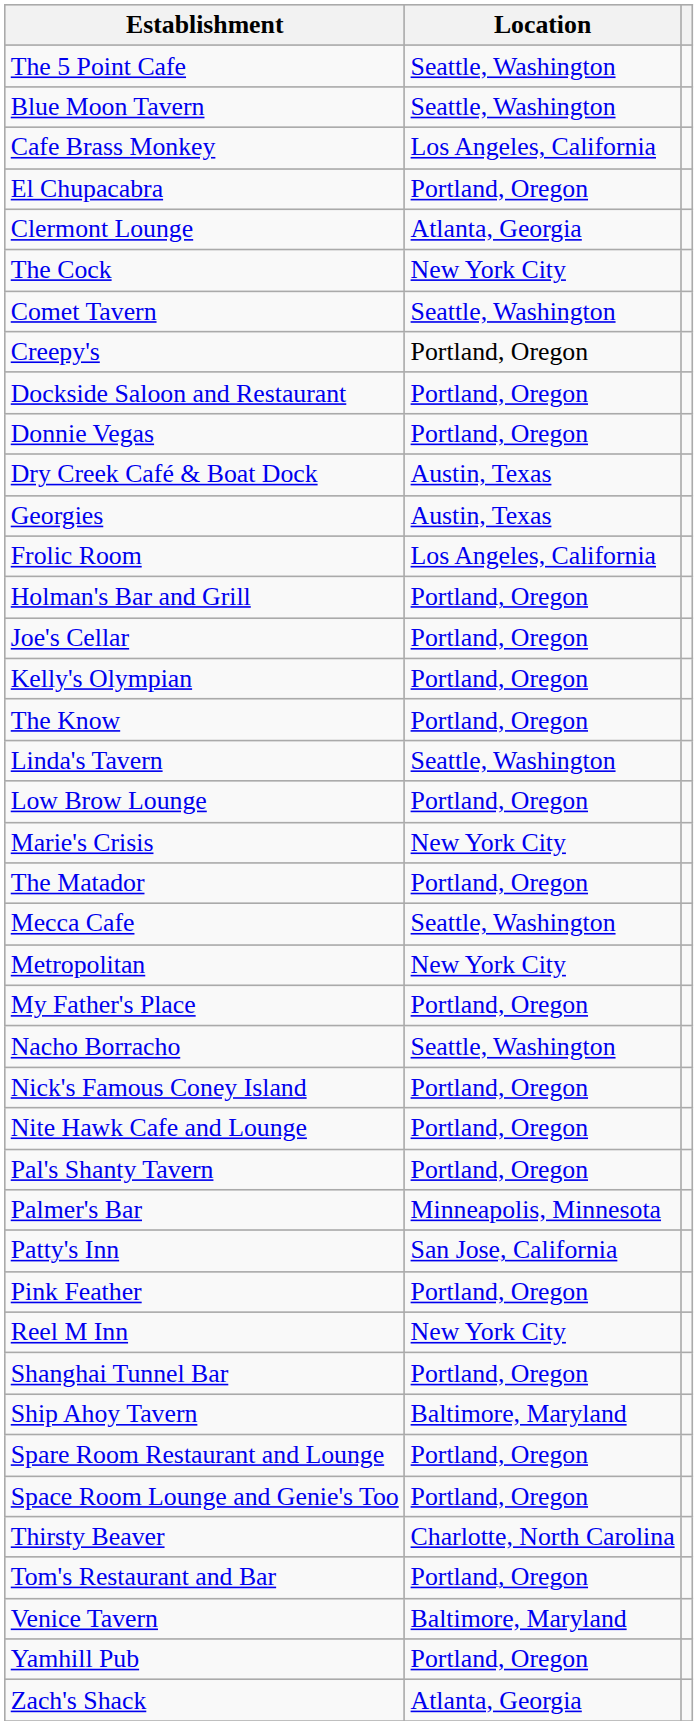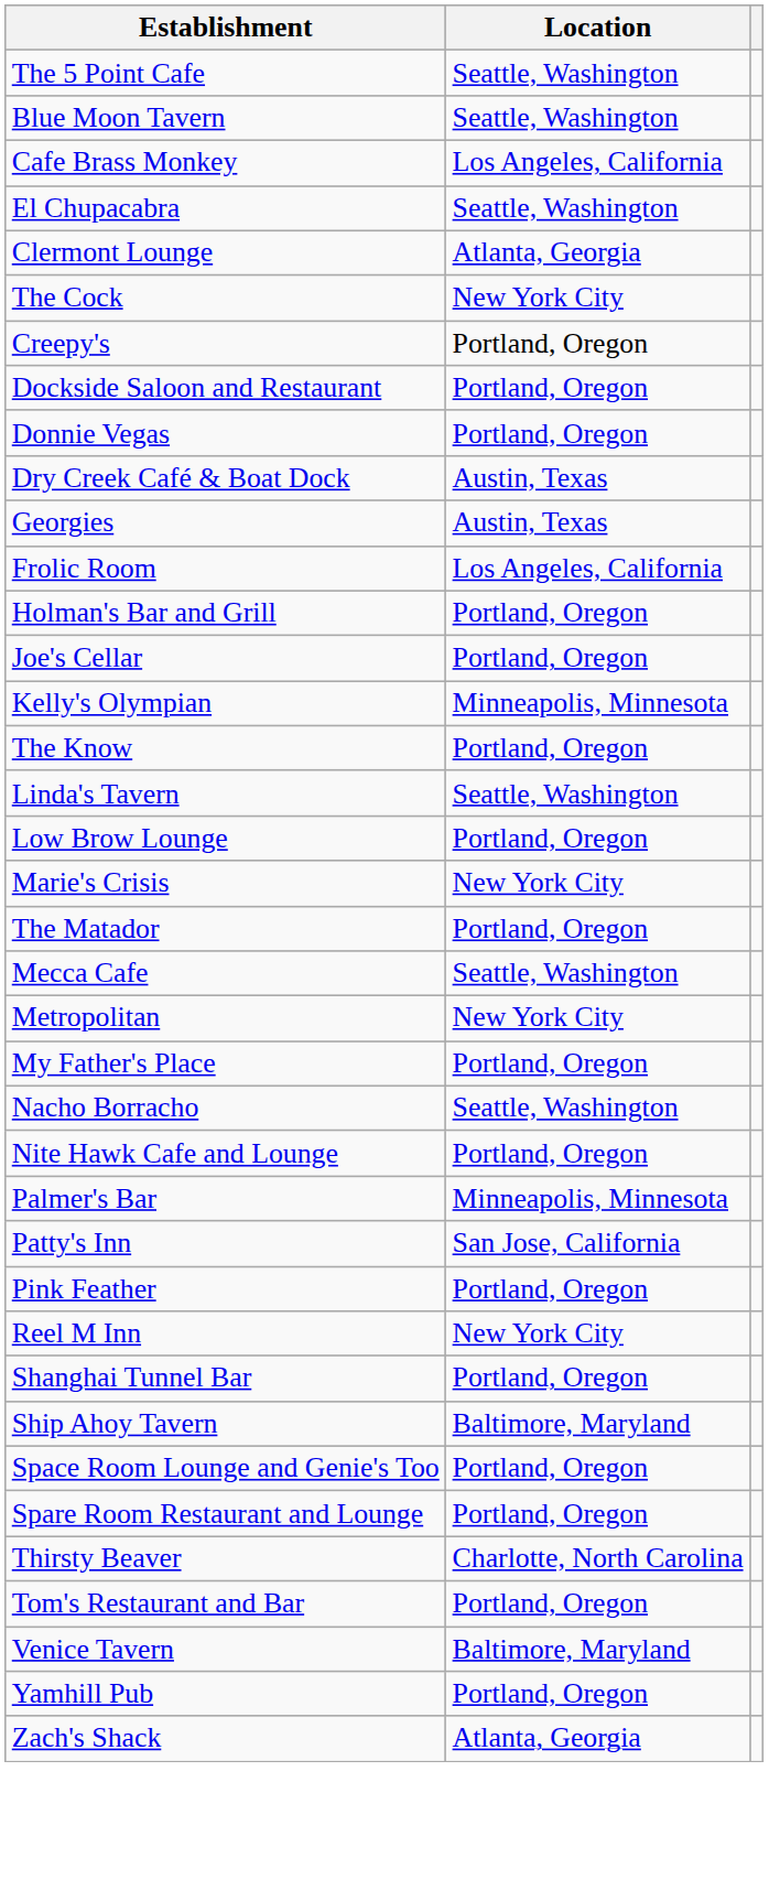El Chupacabra | Location: Portland, Oregon -> Seattle, Washington
- row: Comet Tavern | Seattle, Washington
Kelly's Olympian | Location: Portland, Oregon -> Minneapolis, Minnesota
- row: Nick's Famous Coney Island | Portland, Oregon
- row: Pal's Shanty Tavern | Portland, Oregon
rows swapped: Space Room Lounge and Genie's Too <-> Spare Room Restaurant and Lounge
